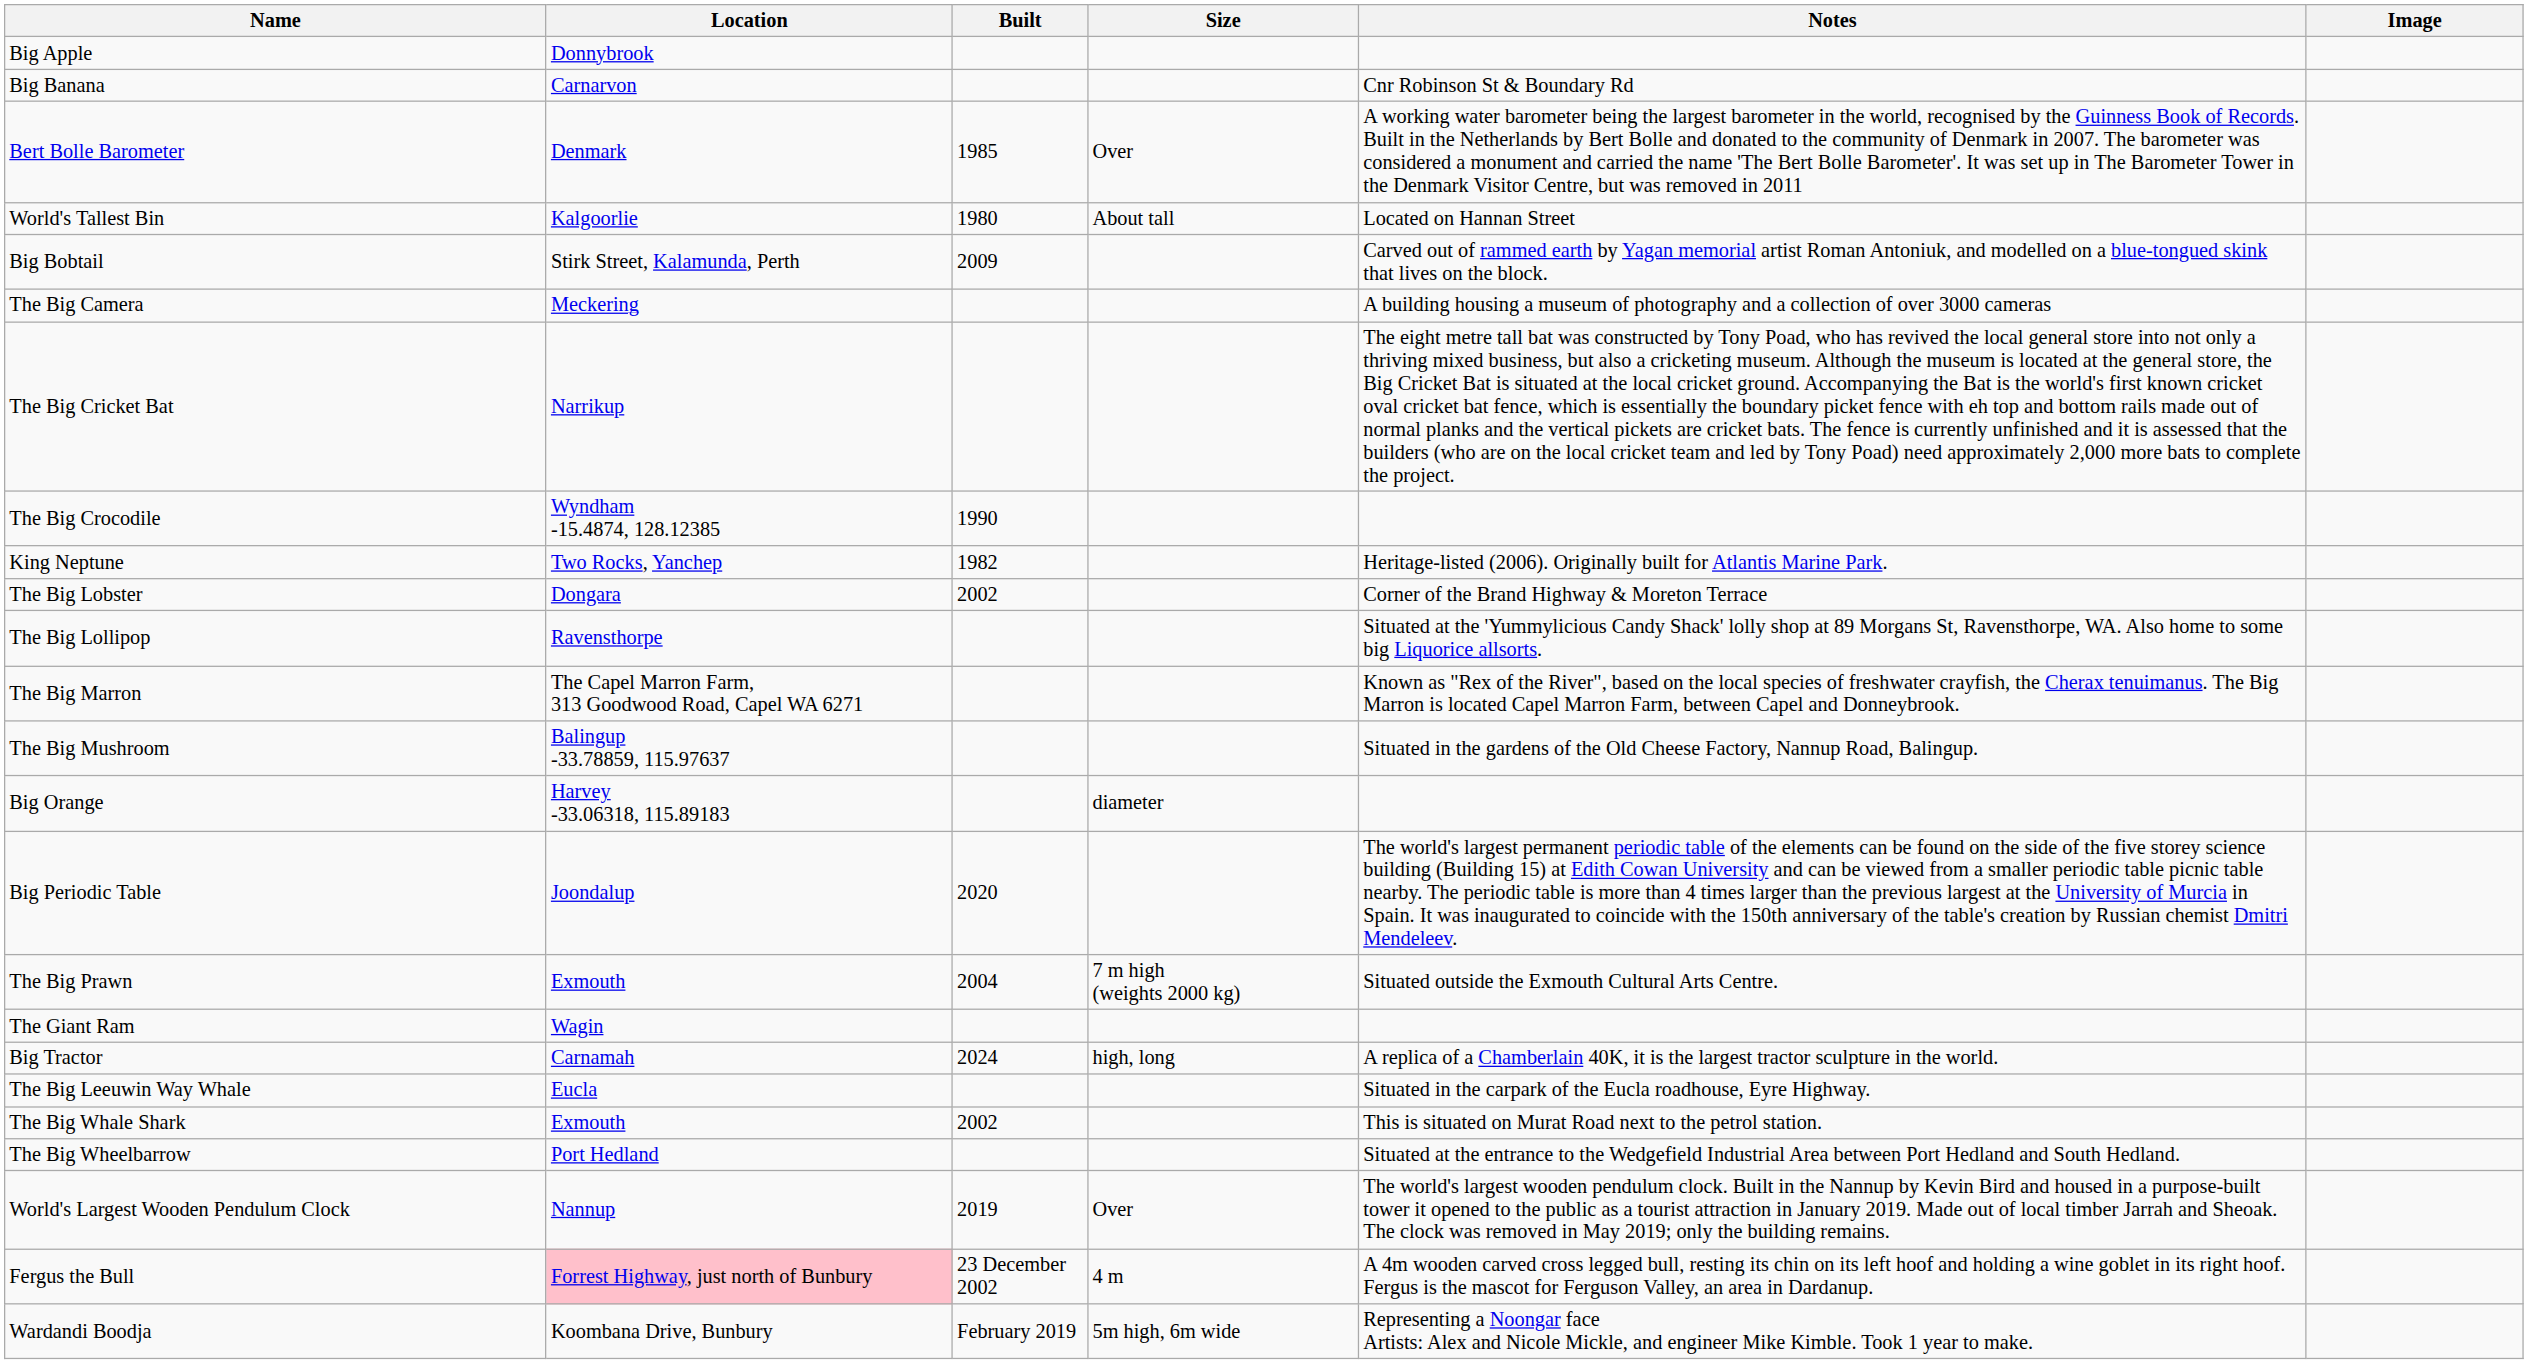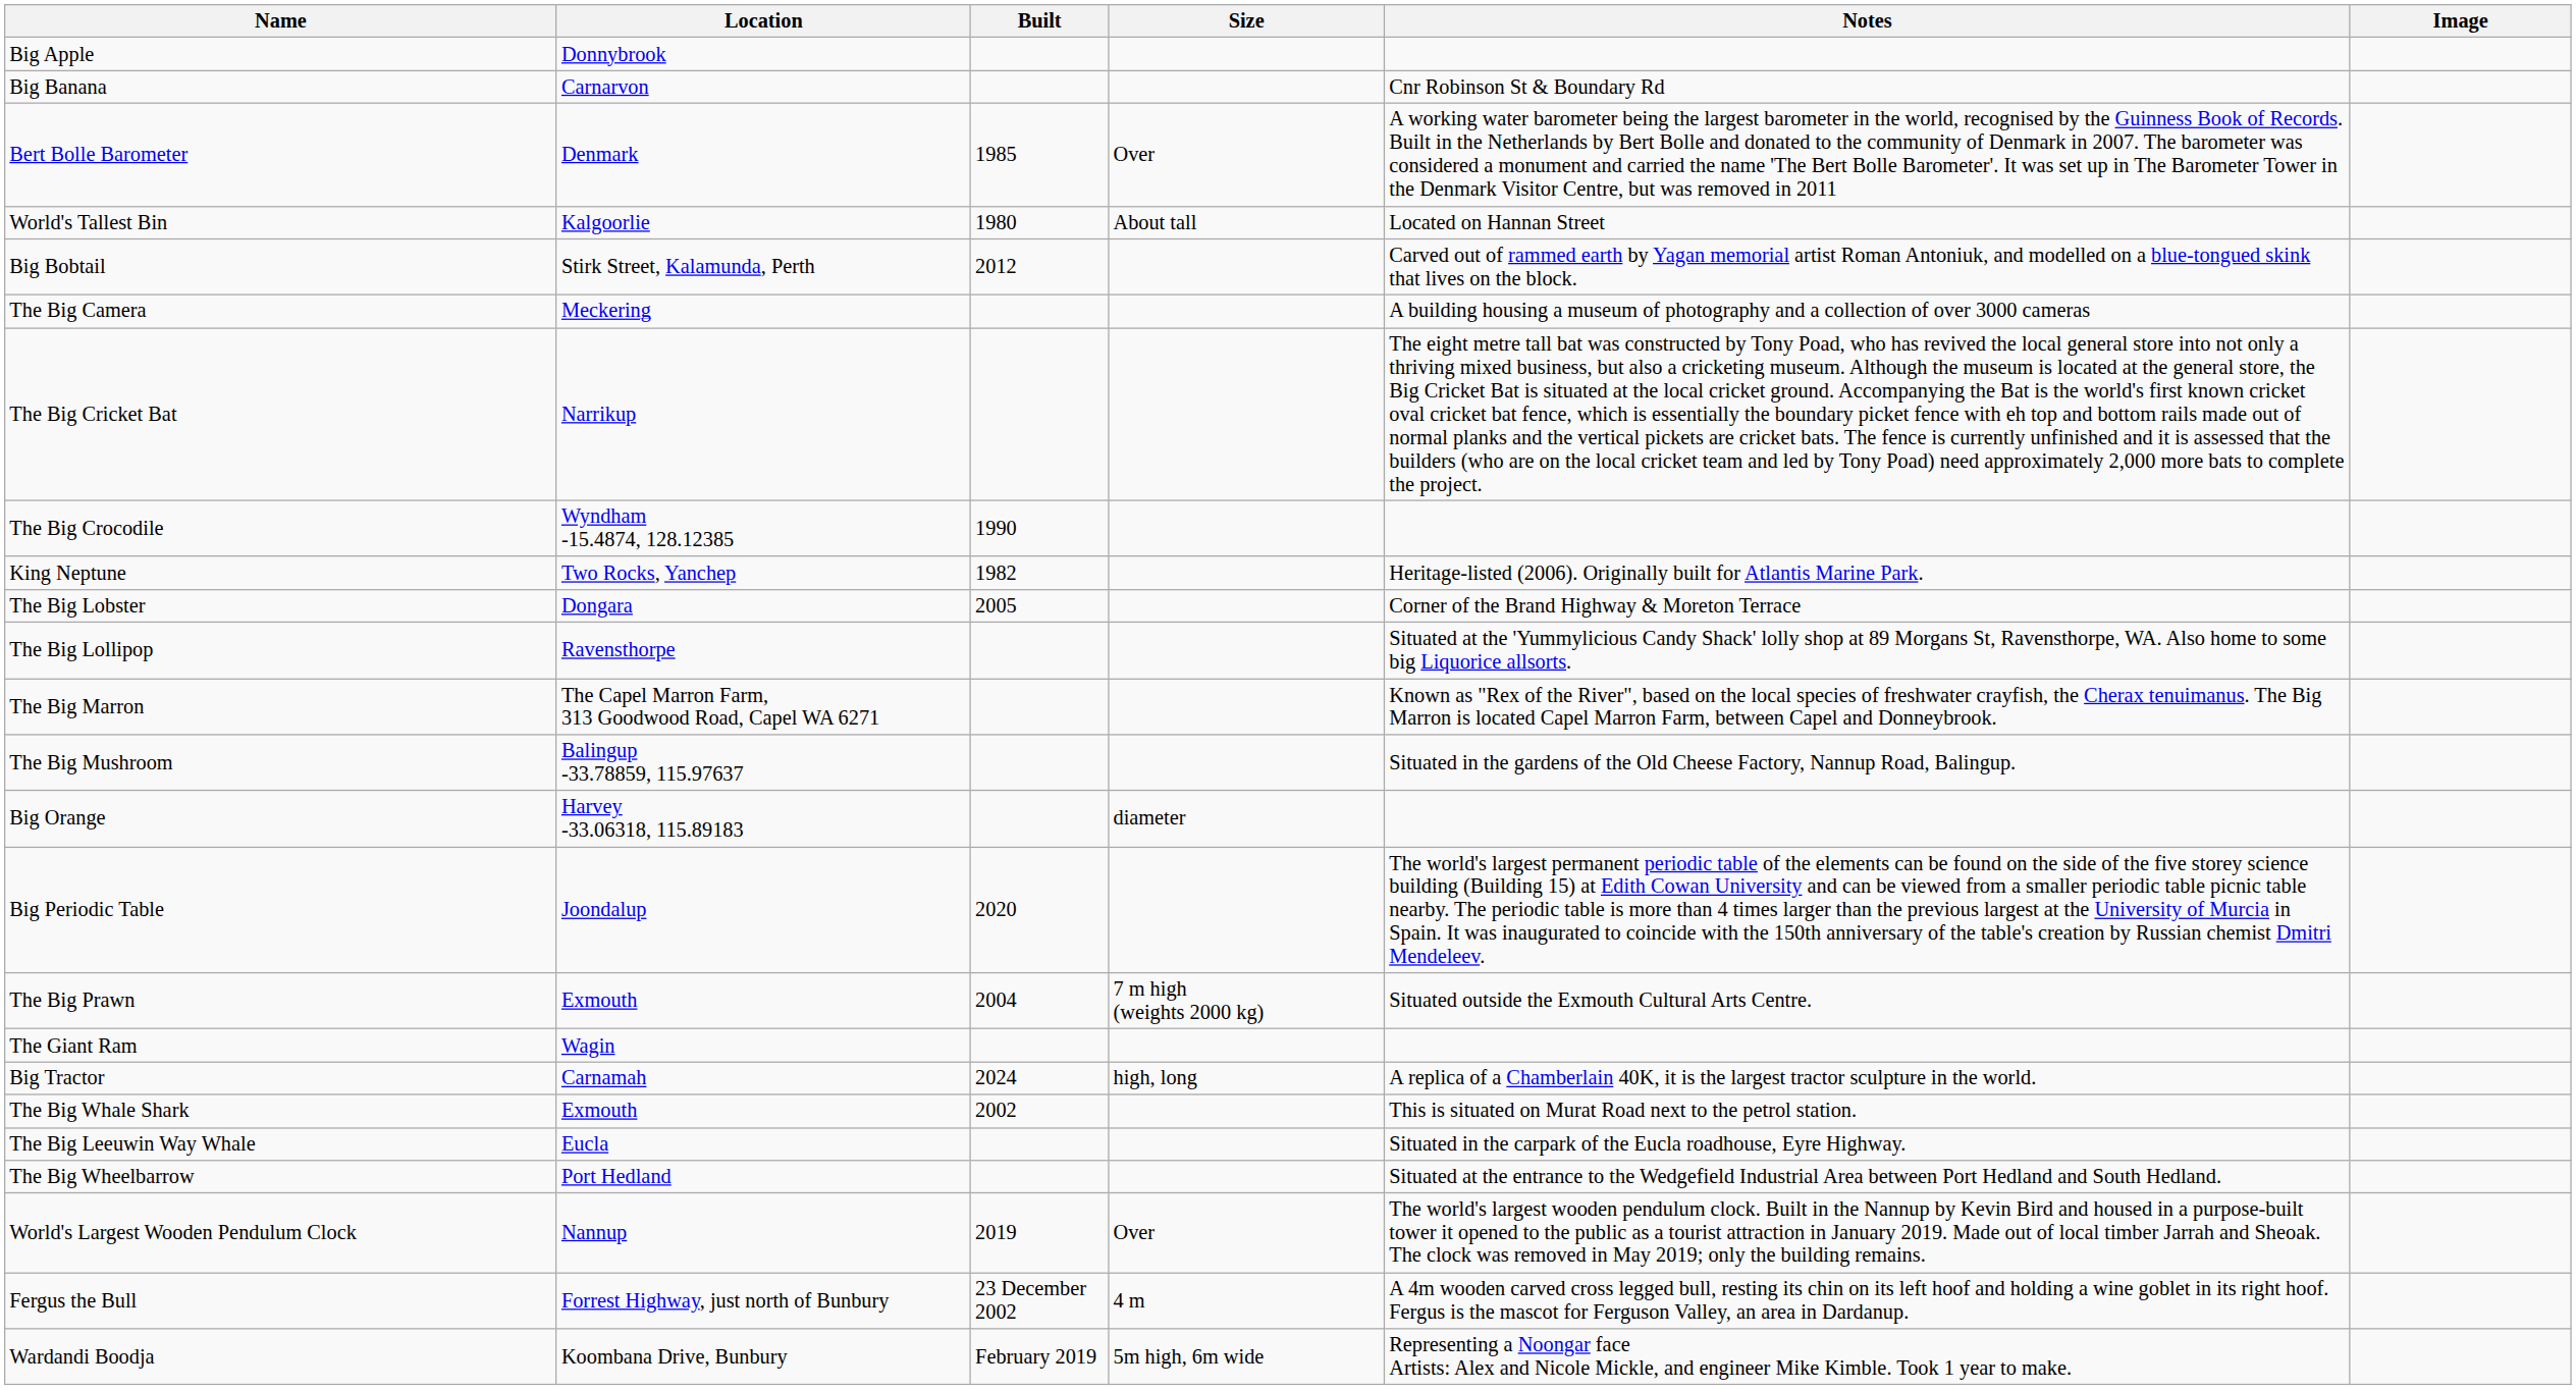Big Bobtail | Built: 2009 -> 2012
The Big Lobster | Built: 2002 -> 2005
rows swapped: The Big Leeuwin Way Whale <-> The Big Whale Shark
Fergus the Bull | Location: pink background -> no background
